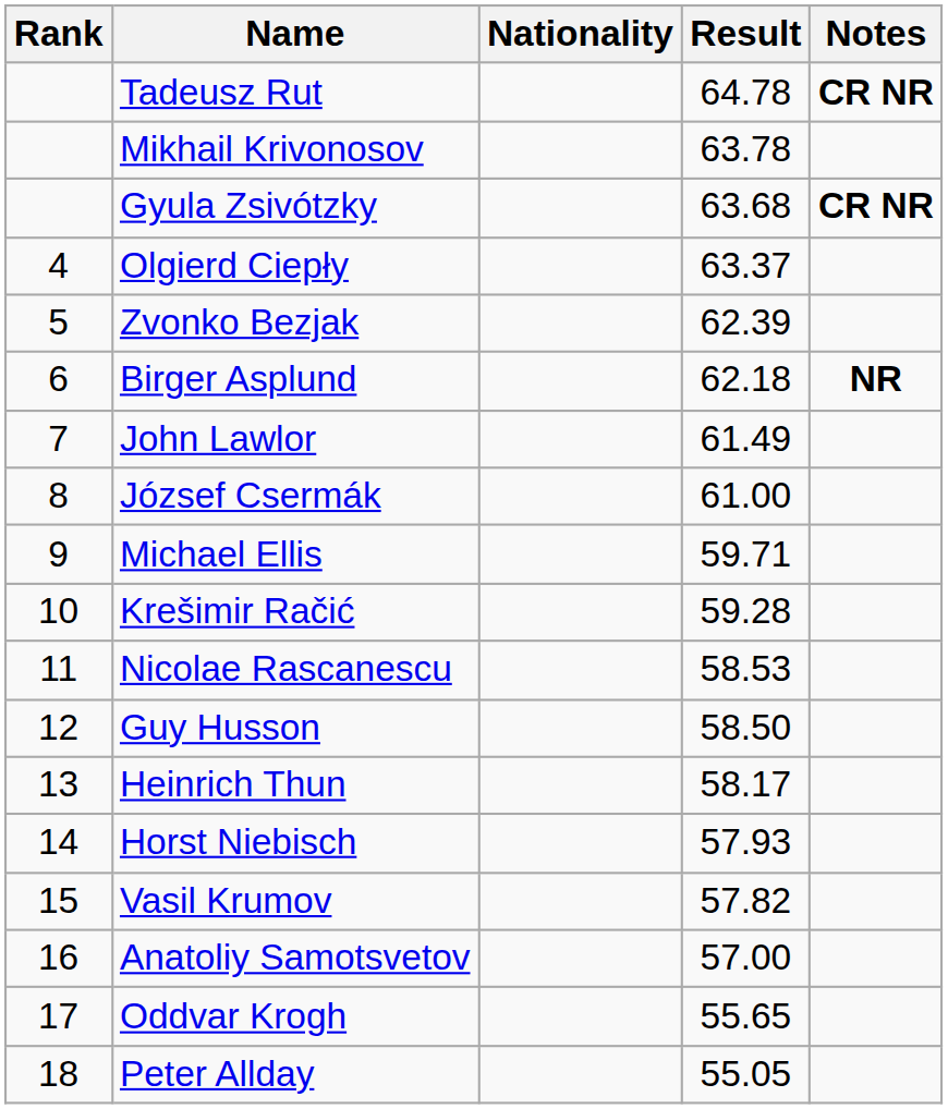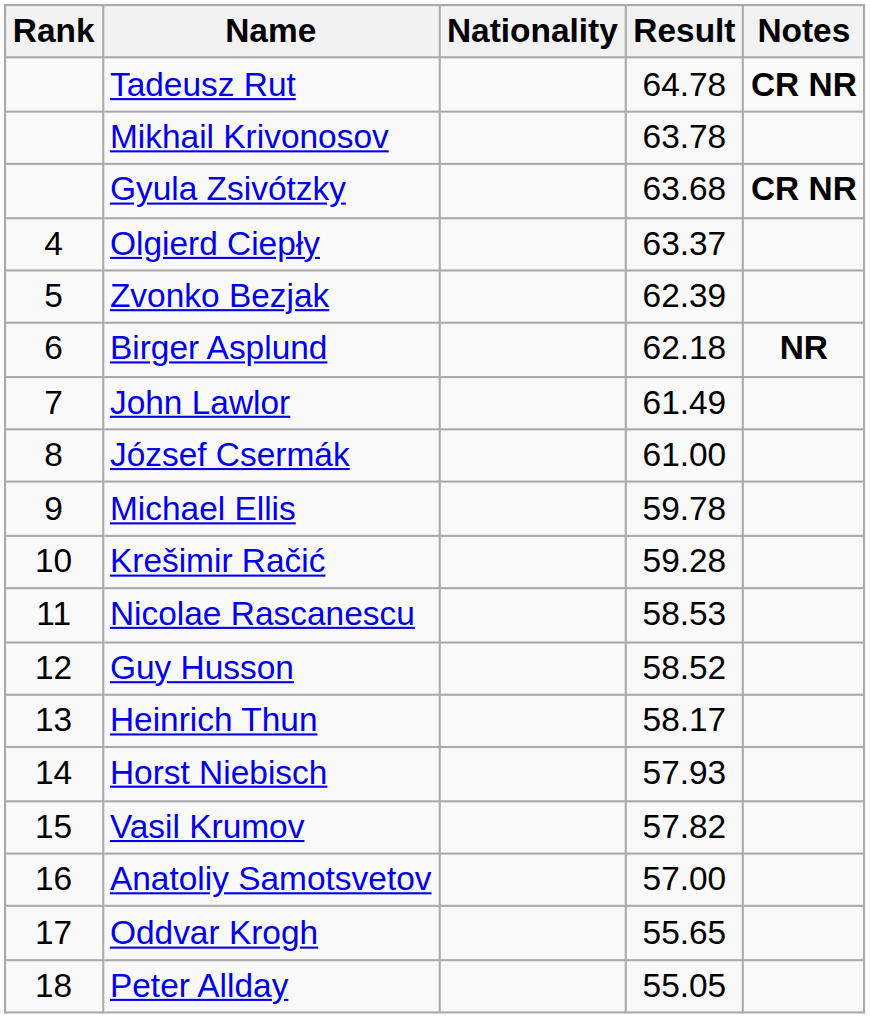Michael Ellis | Result: 59.71 -> 59.78
Guy Husson | Result: 58.50 -> 58.52
